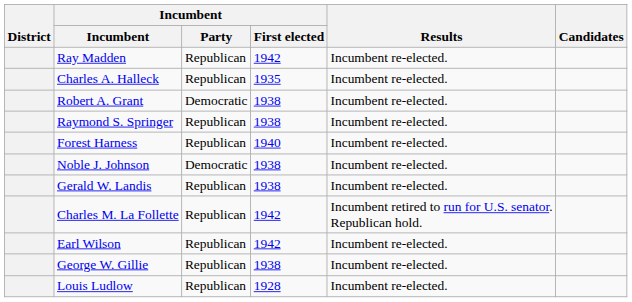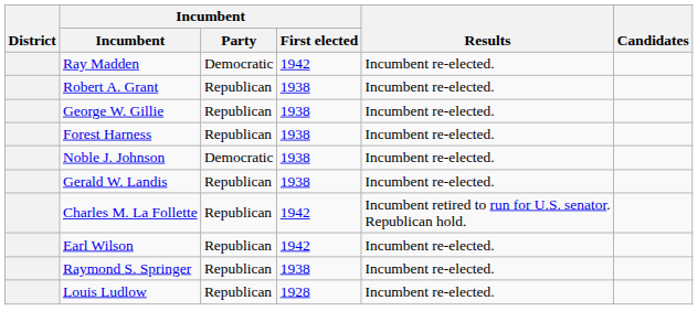Ray Madden | Incumbent / Party: Republican -> Democratic
- row: Charles A. Halleck | Republican | 1935 | Incumbent re-elected.
Robert A. Grant | Incumbent / Party: Democratic -> Republican
rows swapped: George W. Gillie <-> Raymond S. Springer
Forest Harness | Incumbent / First elected: 1940 -> 1938
